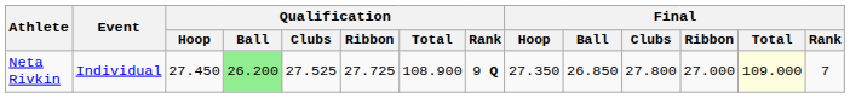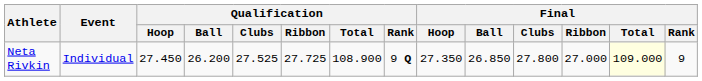Neta Rivkin | Qualification / Ball: lightgreen background -> no background
Neta Rivkin | Final / Rank: 7 -> 9
